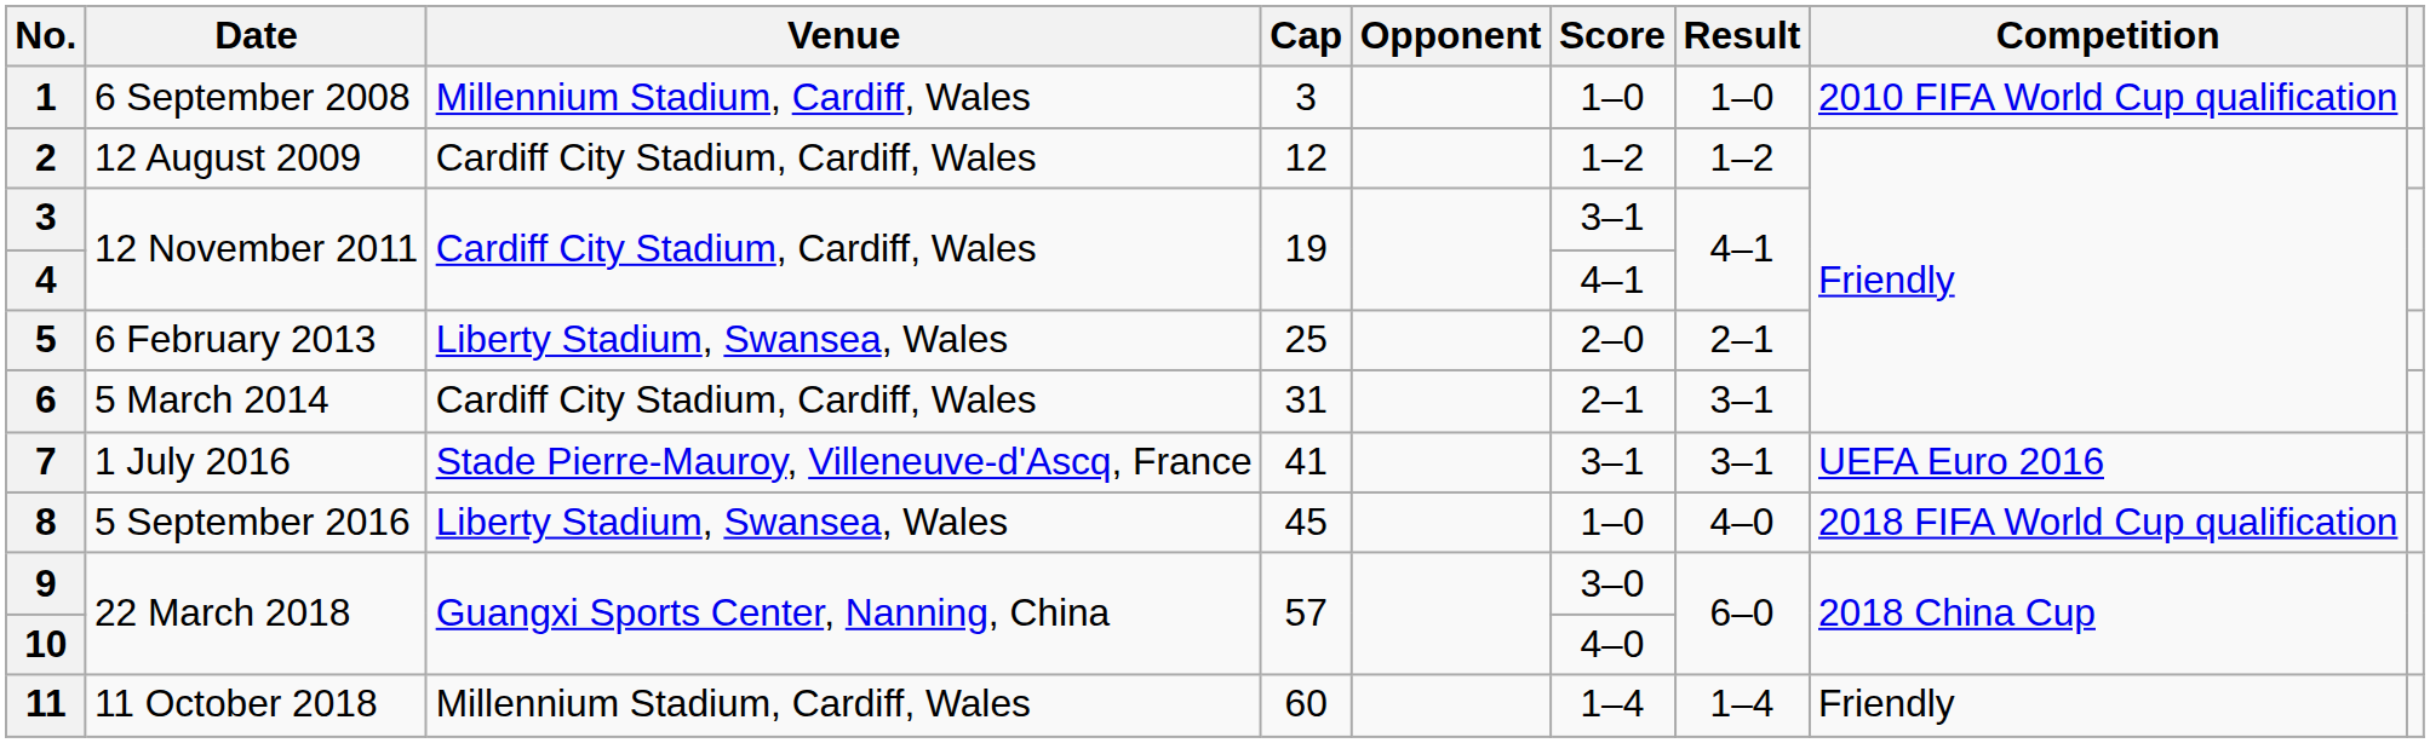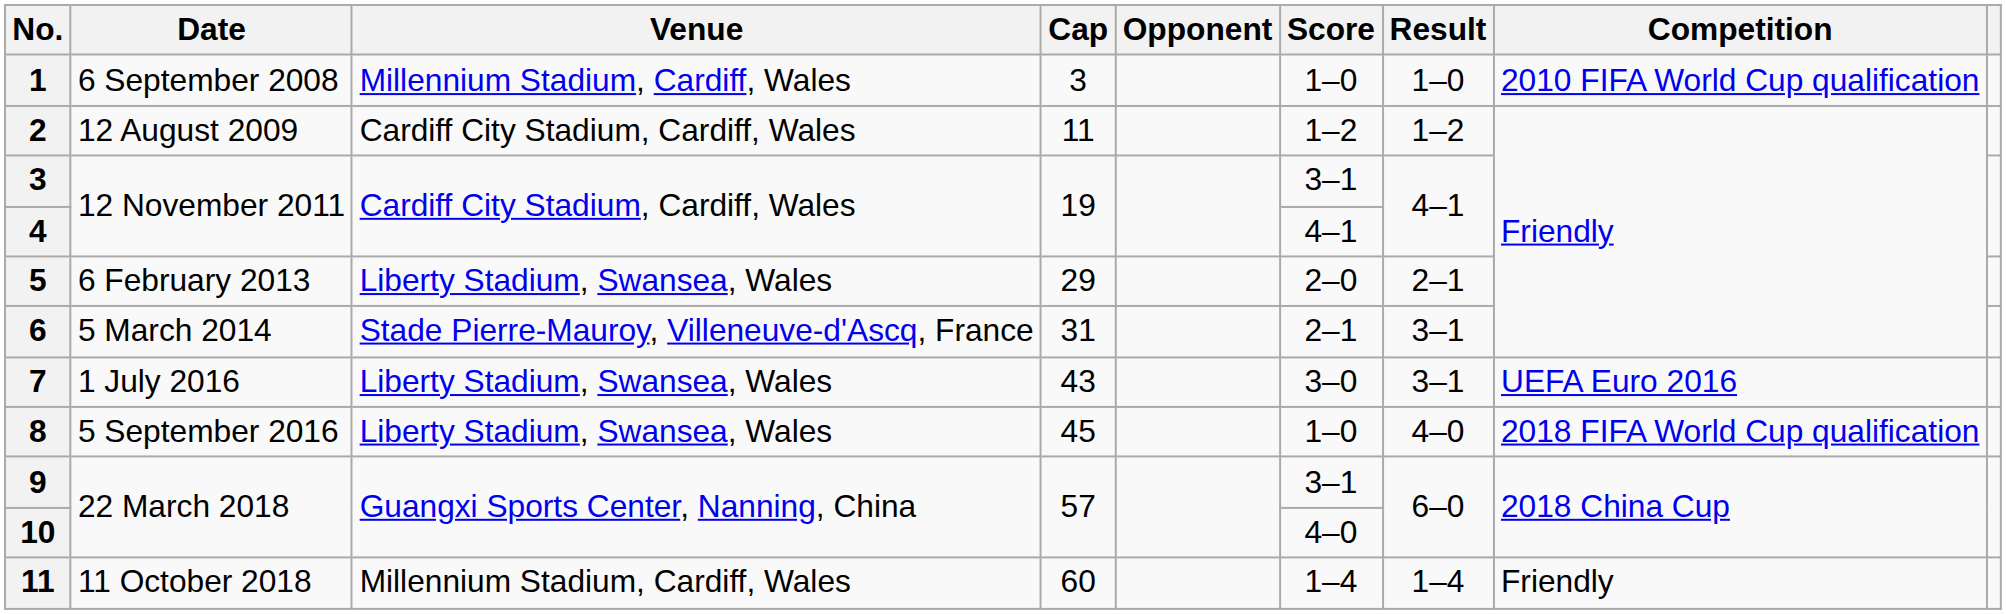2 | Cap: 12 -> 11
5 | Cap: 25 -> 29
6 | Venue: Cardiff City Stadium, Cardiff, Wales -> Stade Pierre-Mauroy, Villeneuve-d'Ascq, France
7 | Venue: Stade Pierre-Mauroy, Villeneuve-d'Ascq, France -> Liberty Stadium, Swansea, Wales
7 | Cap: 41 -> 43
7 | Score: 3–1 -> 3–0
9 | Score: 3–0 -> 3–1
